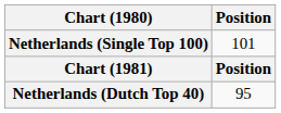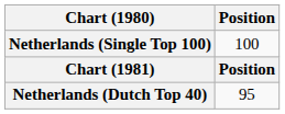Netherlands (Single Top 100) | Position: 101 -> 100
